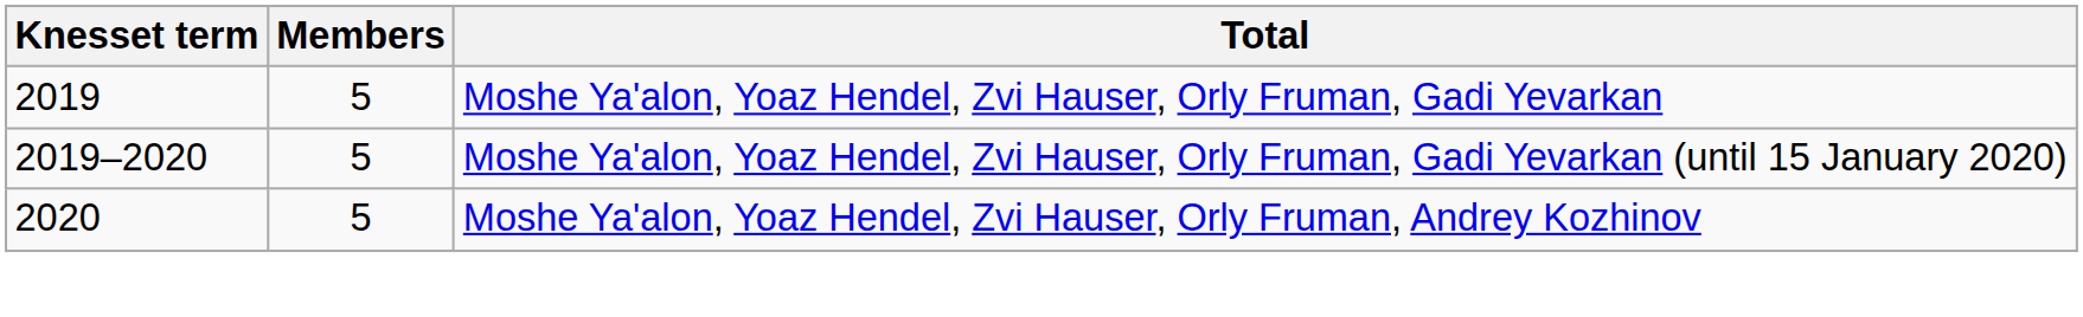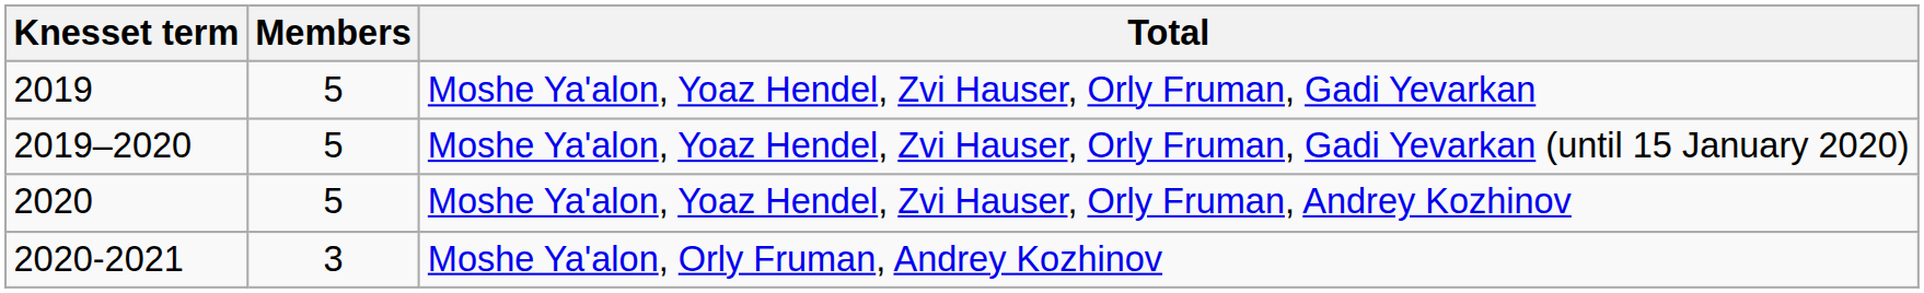+ row: 2020-2021 | 3 | Moshe Ya'alon, Orly Fruman, Andrey Kozhinov
